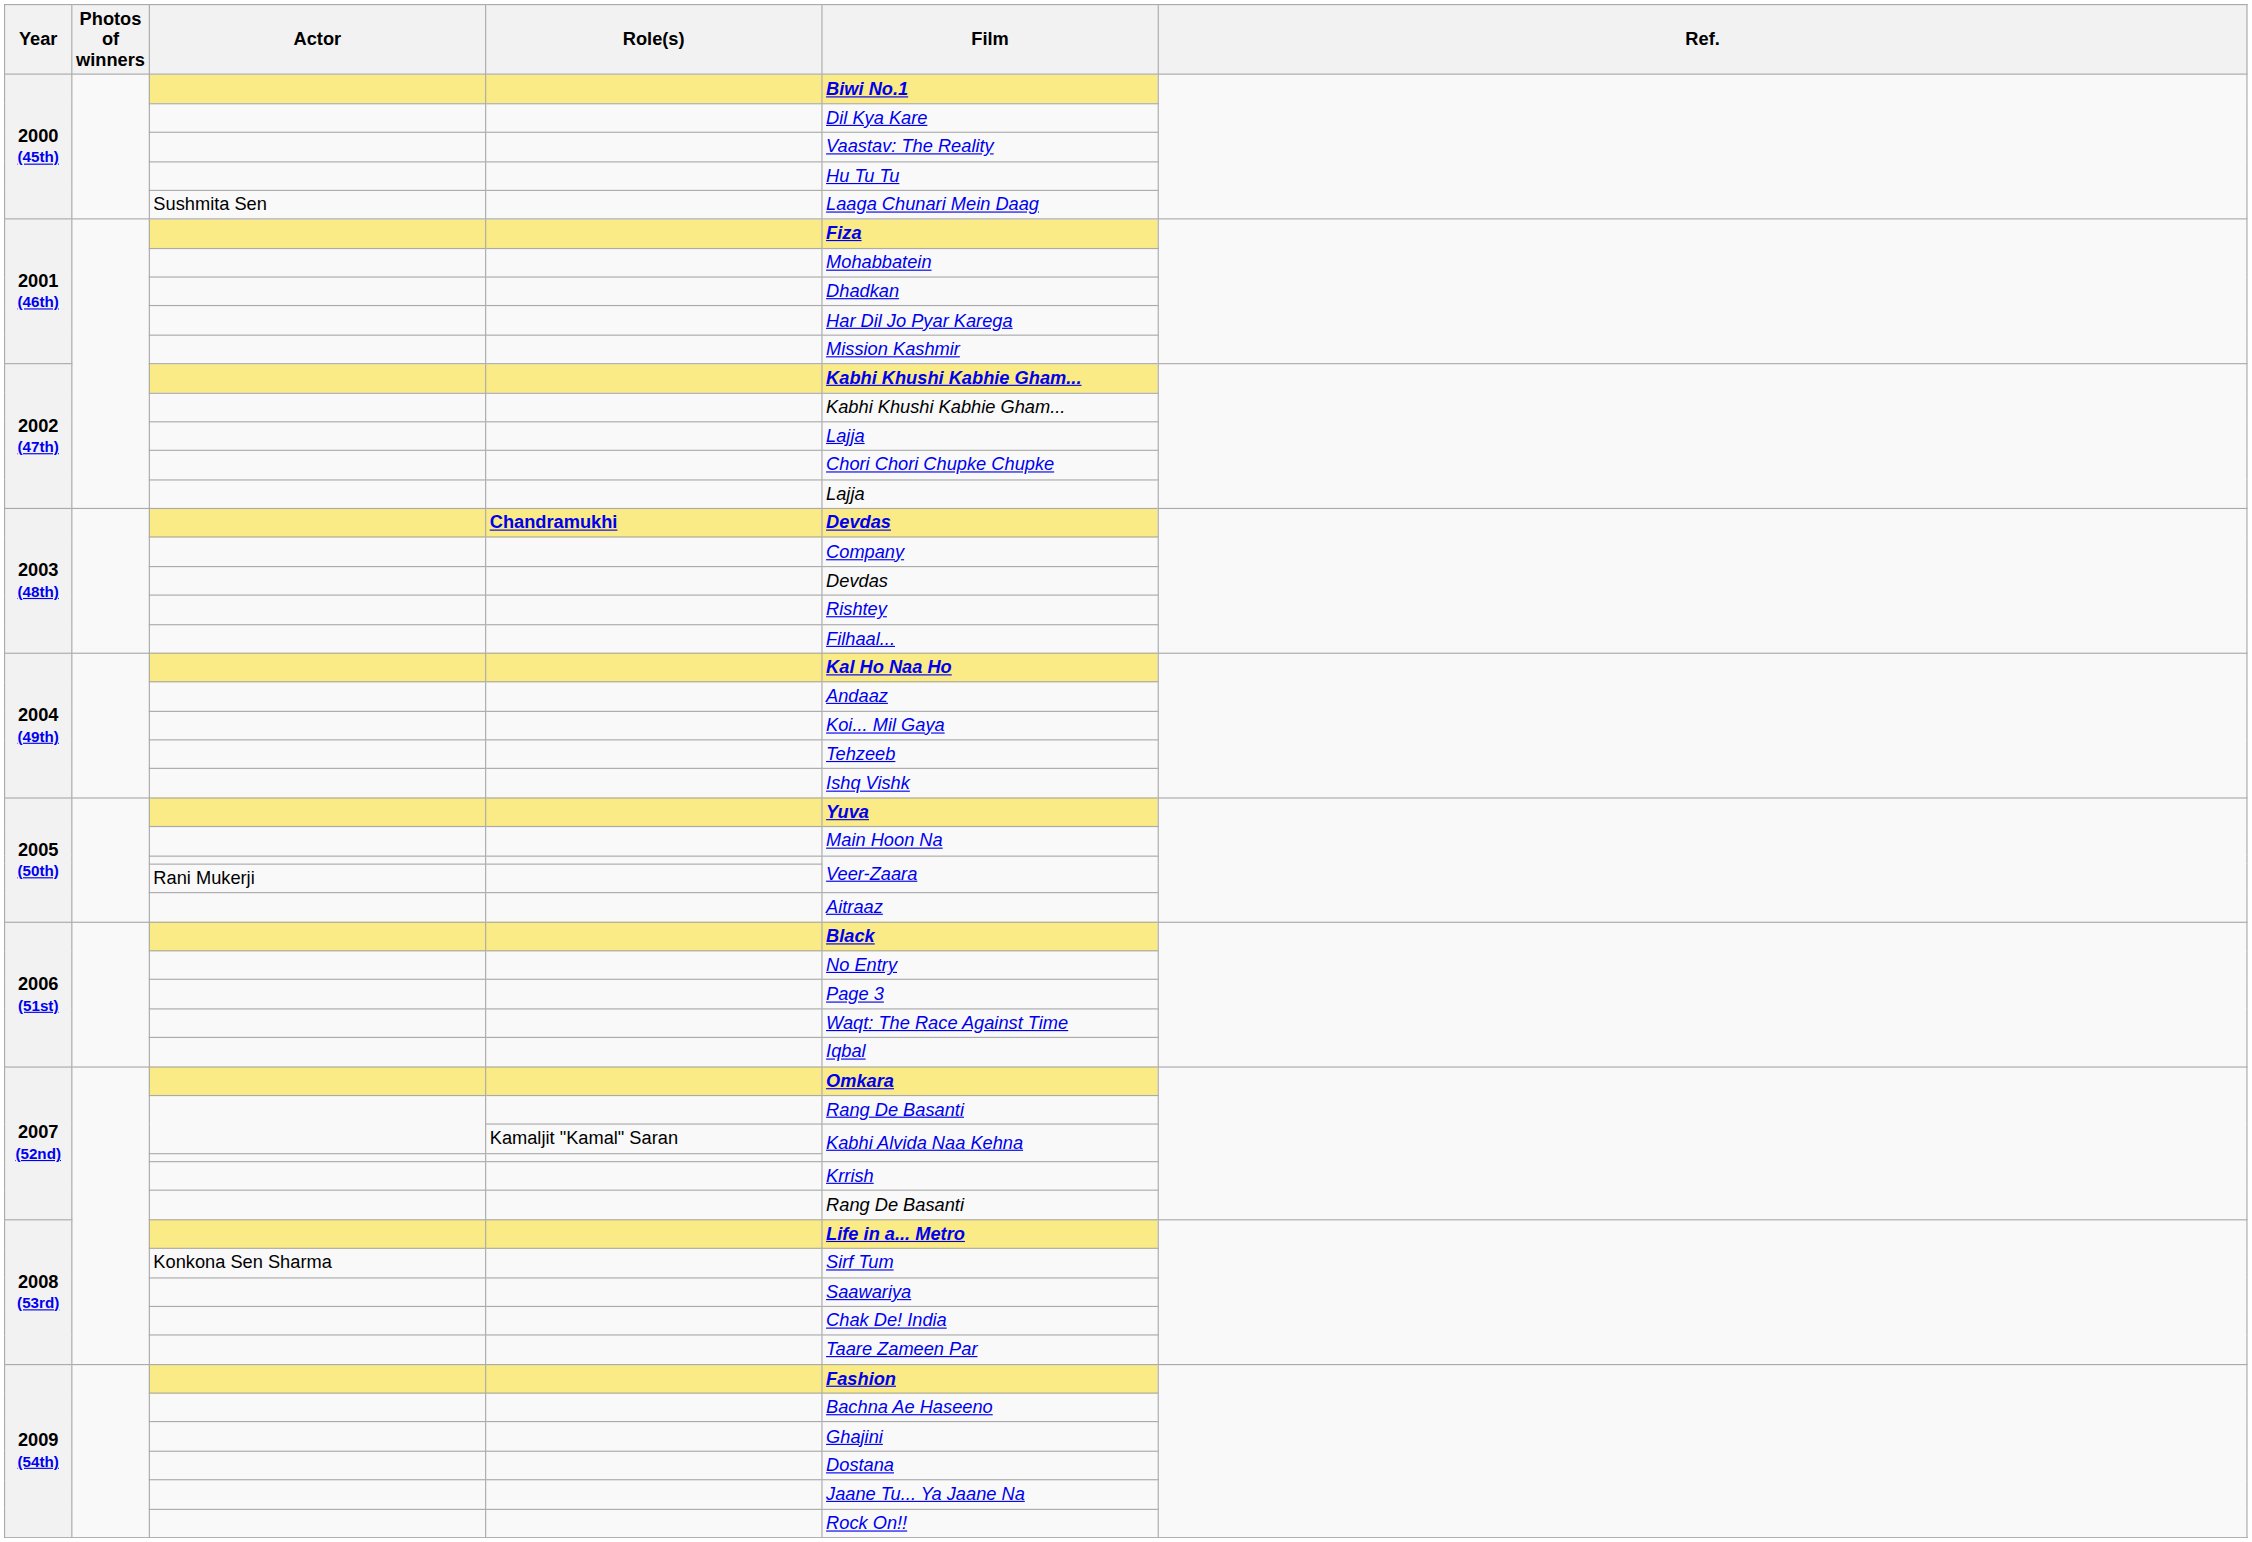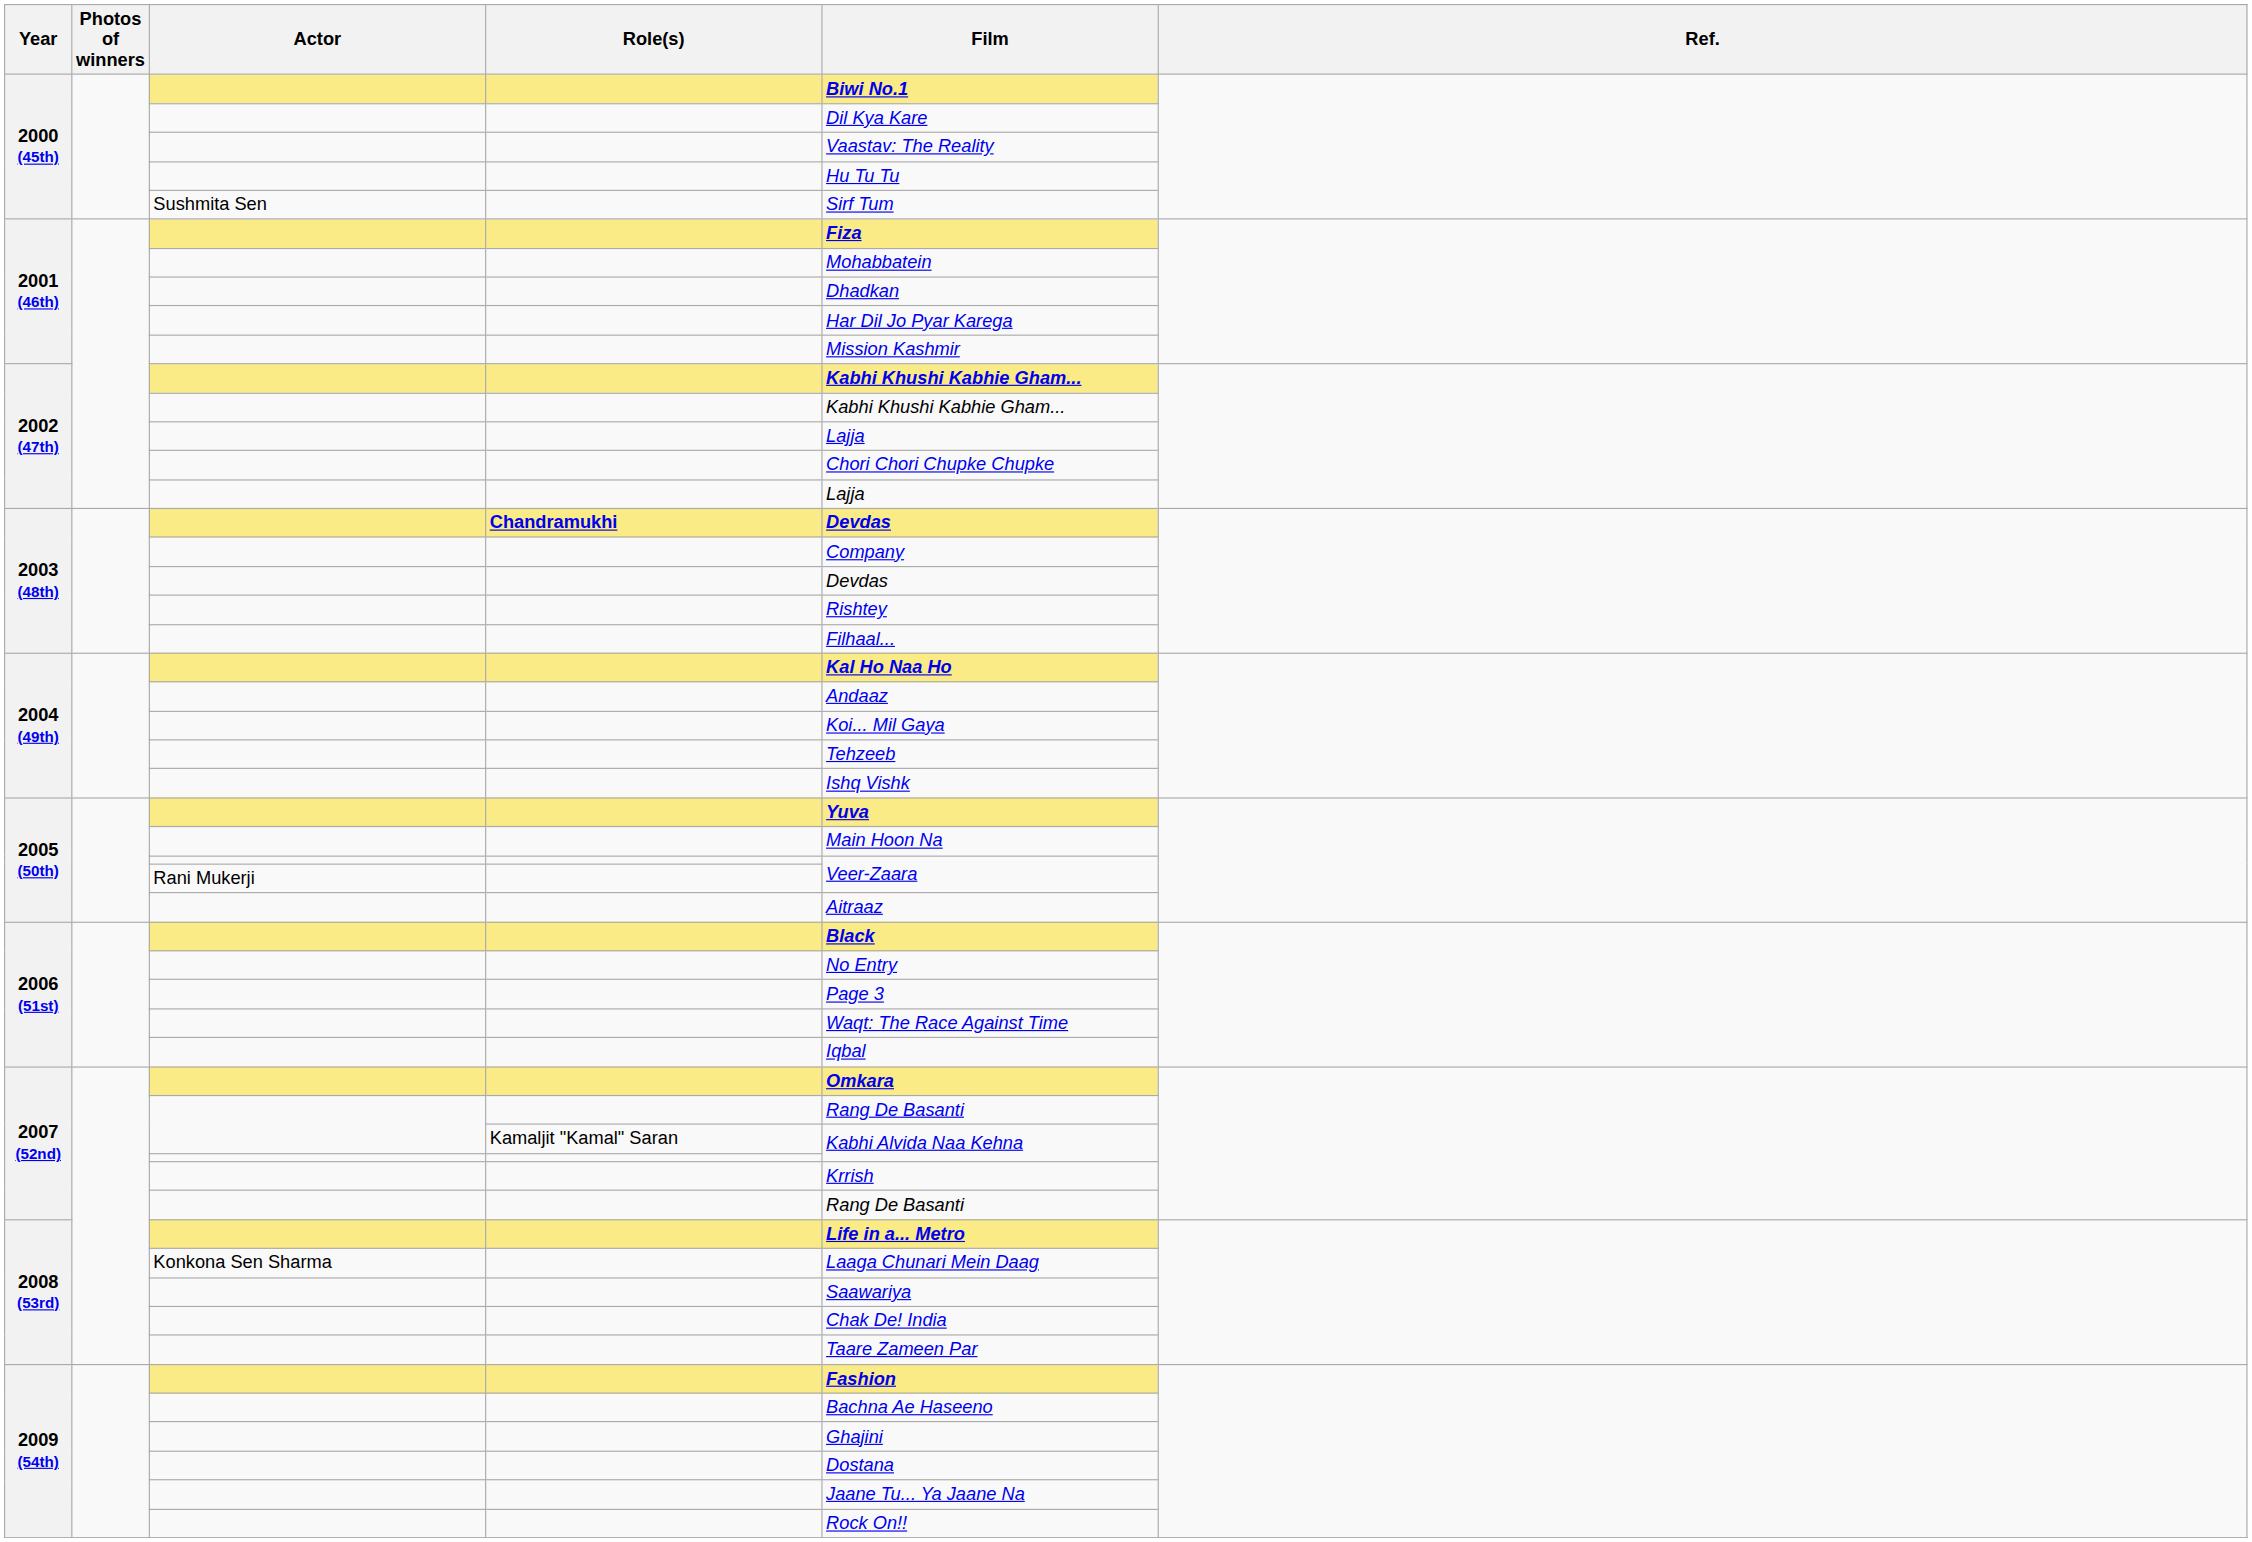2000 (45th) / Sushmita Sen | Film: Laaga Chunari Mein Daag -> Sirf Tum
2008 (53rd) / Konkona Sen Sharma | Film: Sirf Tum -> Laaga Chunari Mein Daag
